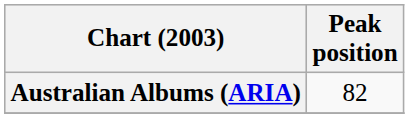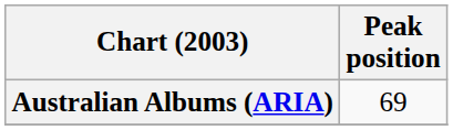Australian Albums (ARIA) | Peak position: 82 -> 69
